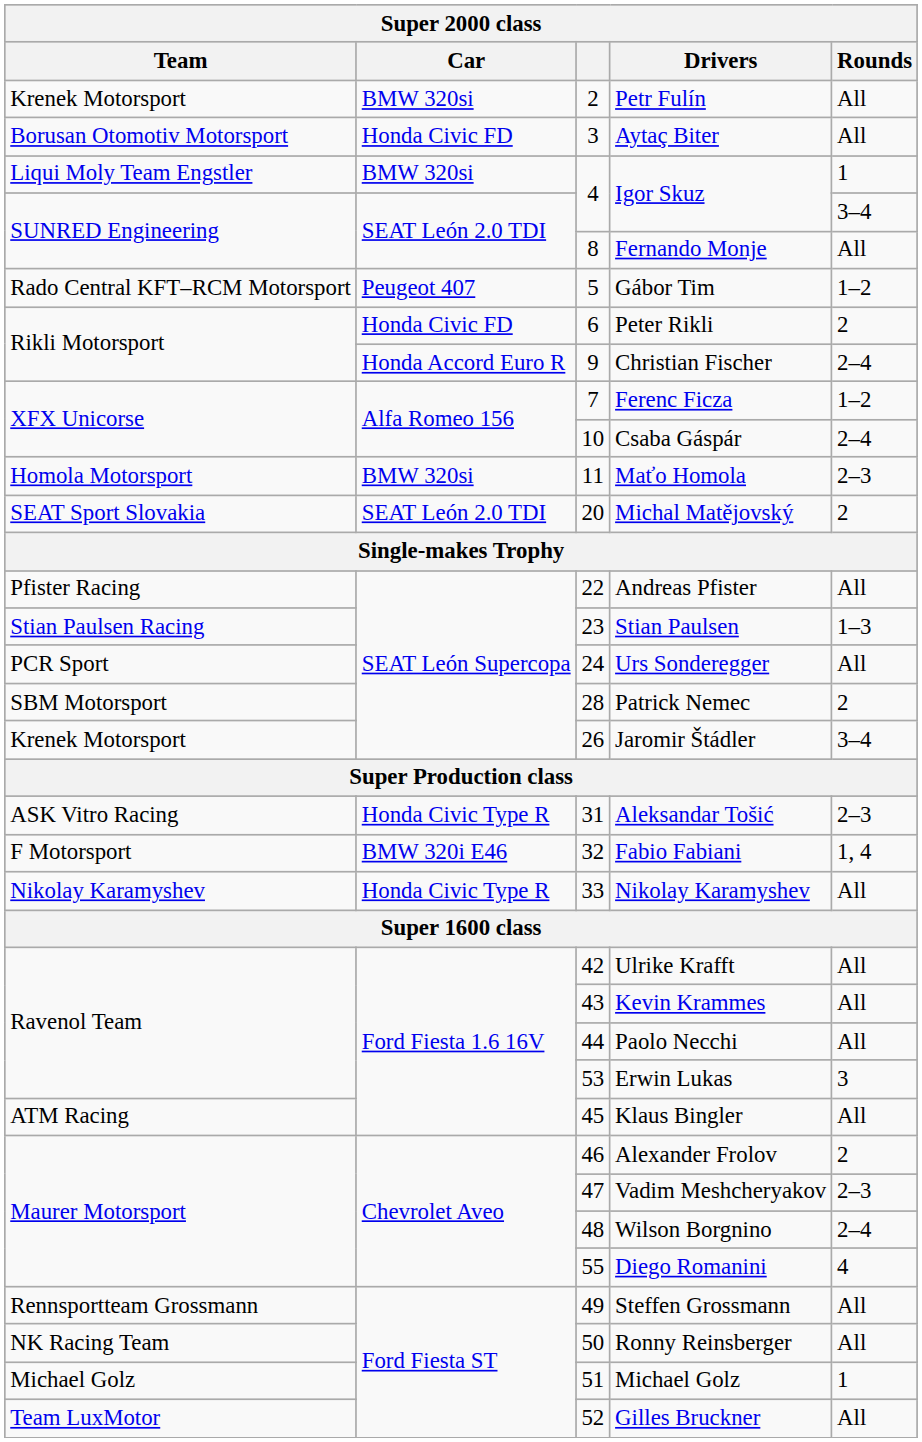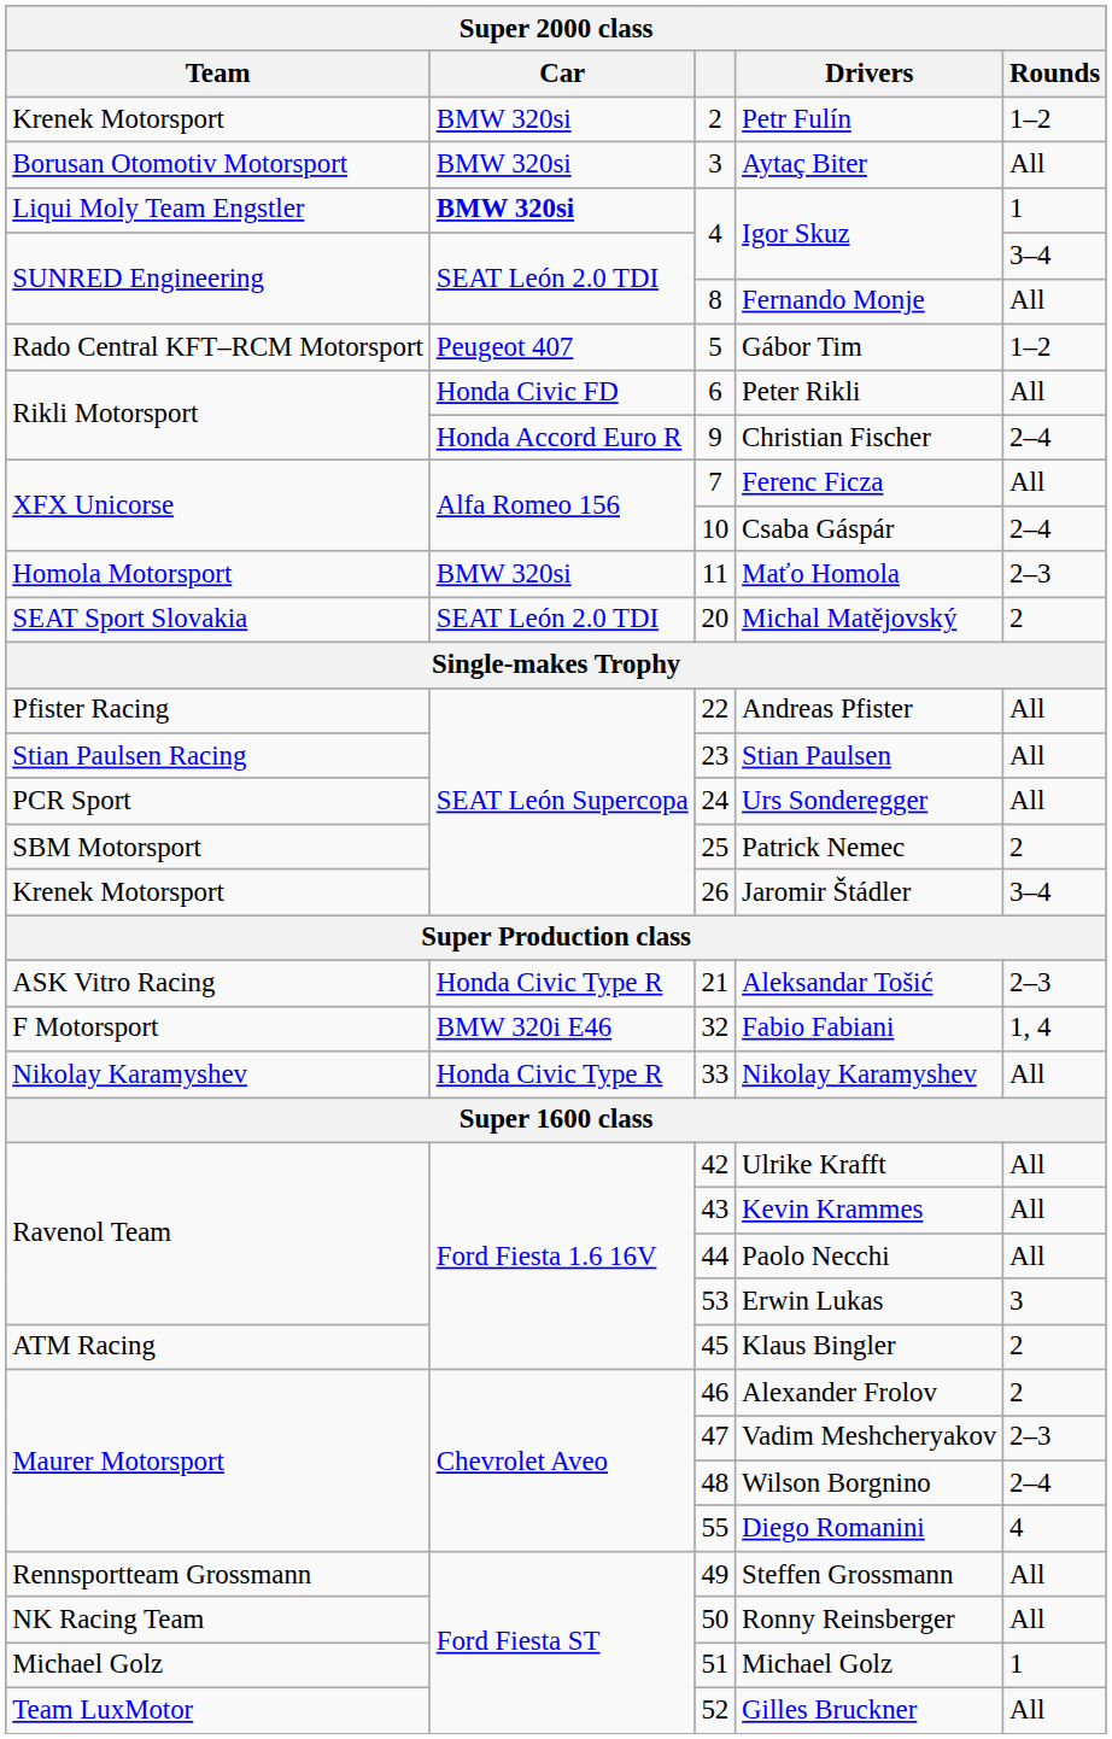Petr Fulín | Rounds: All -> 1–2
Aytaç Biter | Car: Honda Civic FD -> BMW 320si
Liqui Moly Team Engstler / Igor Skuz | Car: normal -> bold
Peter Rikli | Rounds: 2 -> All
Ferenc Ficza | Rounds: 1–2 -> All
Stian Paulsen | Rounds: 1–3 -> All
Patrick Nemec | column 3: 28 -> 25
Aleksandar Tošić | column 3: 31 -> 21
Klaus Bingler | Rounds: All -> 2
